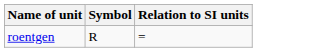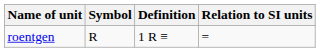+ column: Definition | 1 R ≡
